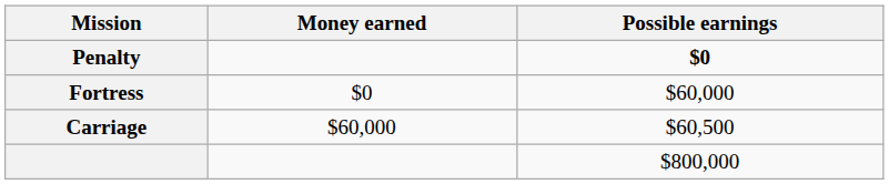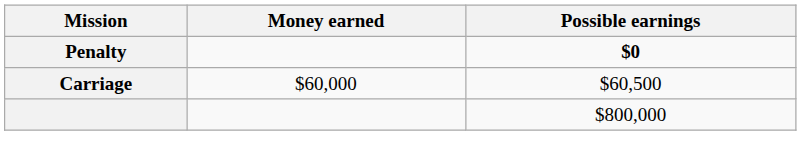- row: Fortress | $0 | $60,000
